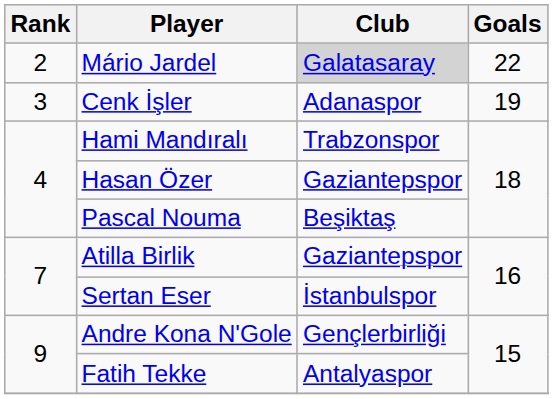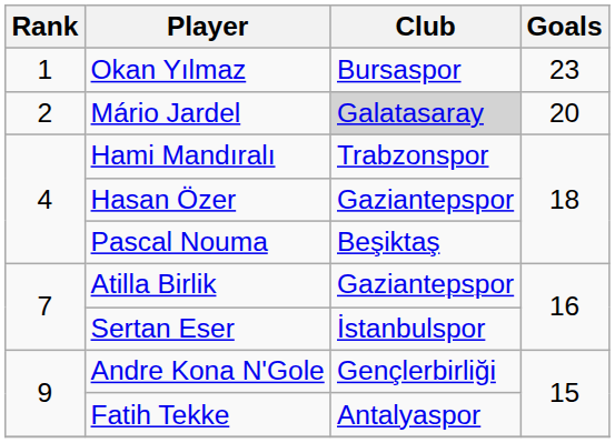+ row: 1 | Okan Yılmaz | Bursaspor | 23
Mário Jardel | Goals: 22 -> 20
- row: 3 | Cenk İşler | Adanaspor | 19
